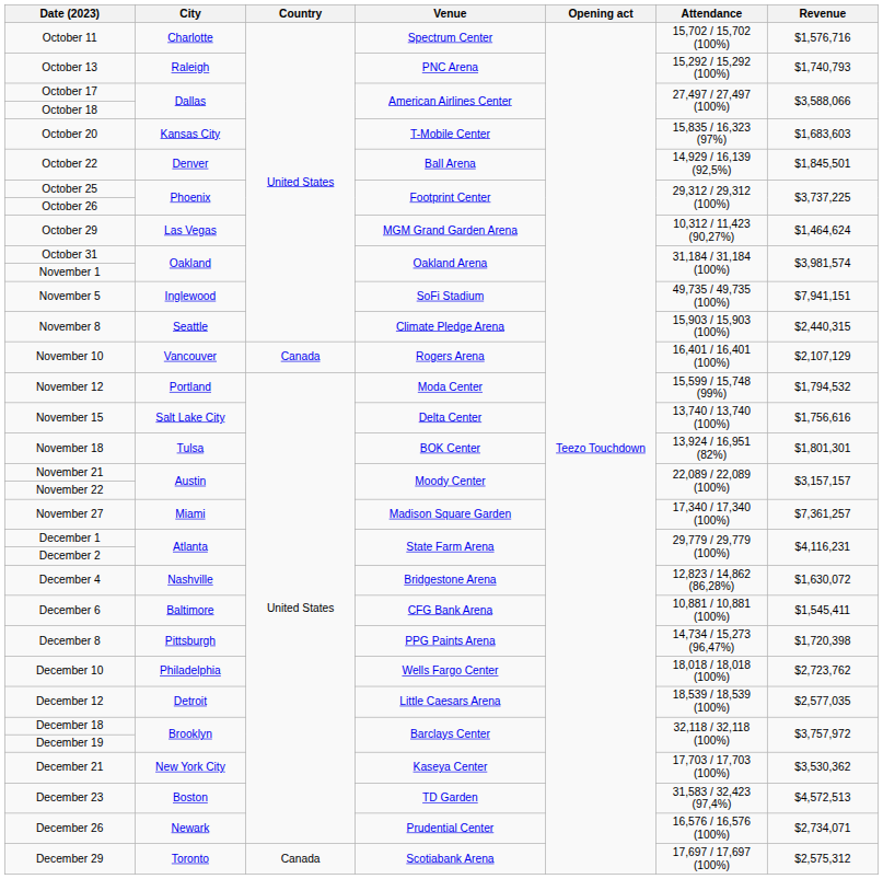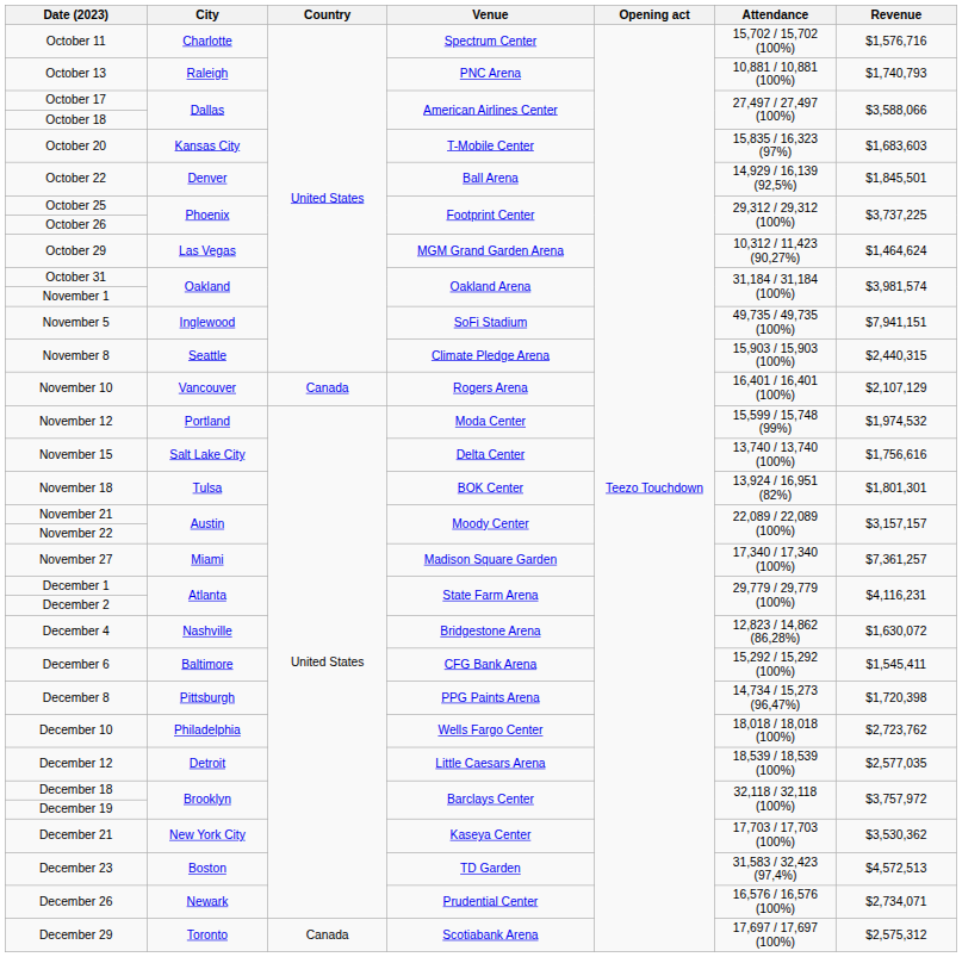October 13 | Attendance: 15,292 / 15,292 (100%) -> 10,881 / 10,881 (100%)
November 12 | Revenue: $1,794,532 -> $1,974,532
December 6 | Attendance: 10,881 / 10,881 (100%) -> 15,292 / 15,292 (100%)
